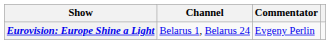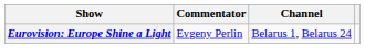columns swapped: Commentator <-> Channel
